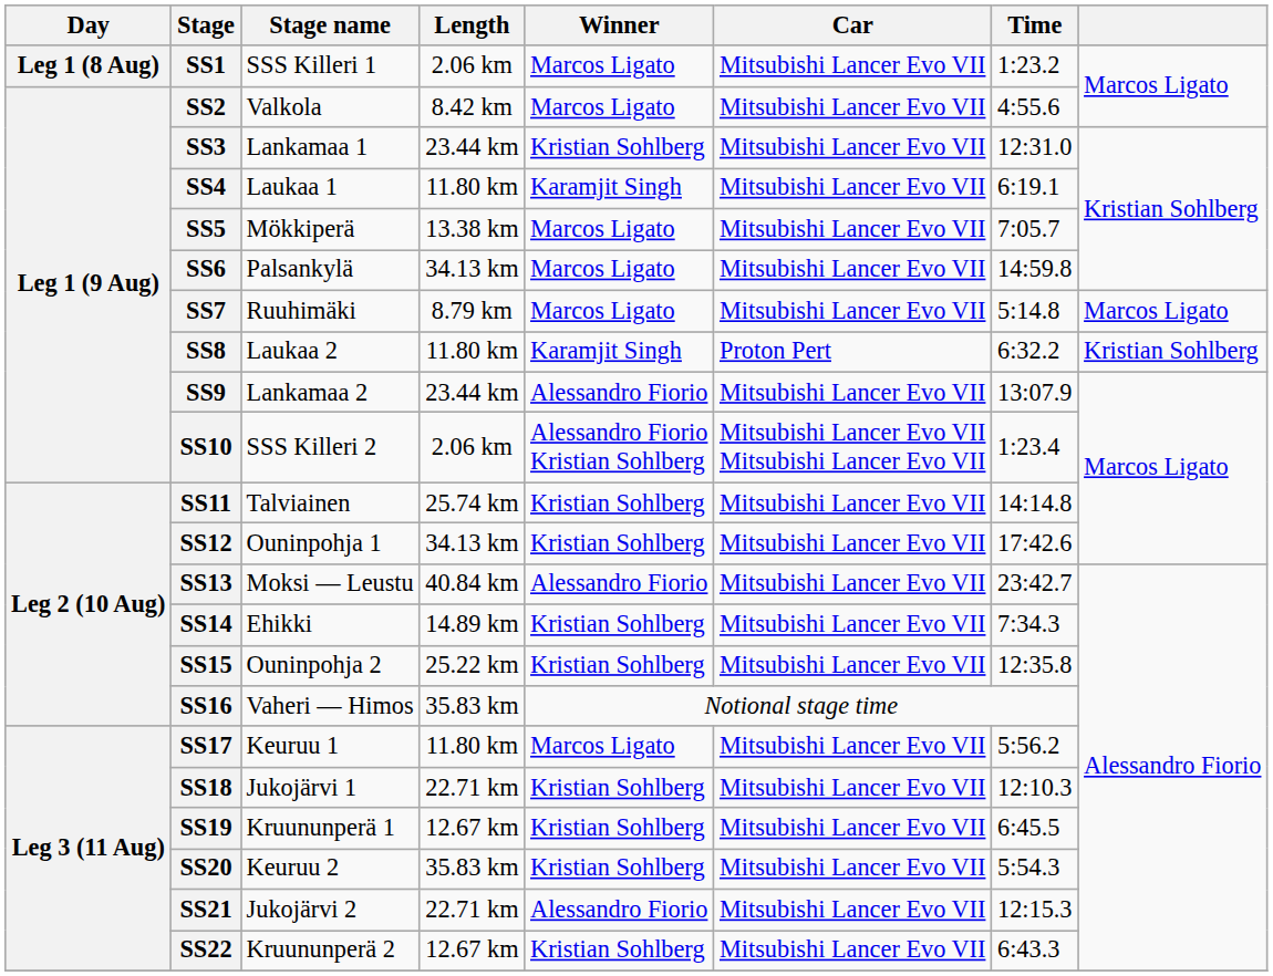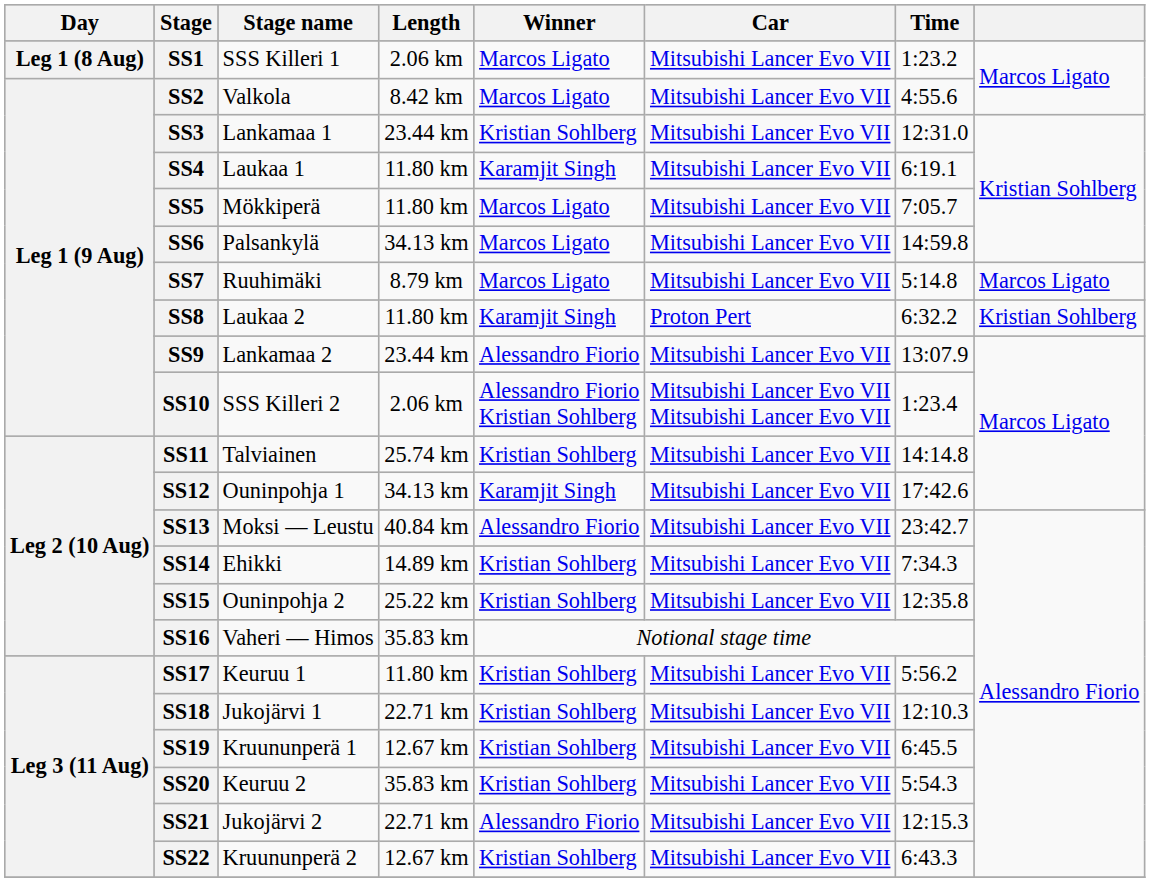SS5 | Length: 13.38 km -> 11.80 km
SS12 | Winner: Kristian Sohlberg -> Karamjit Singh
SS17 | Winner: Marcos Ligato -> Kristian Sohlberg
